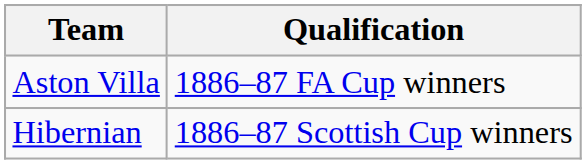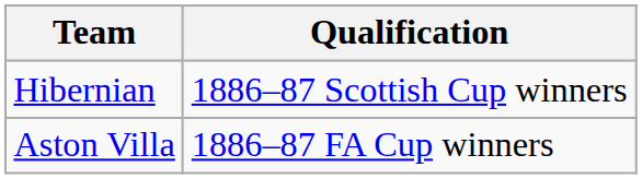rows swapped: Aston Villa <-> Hibernian
